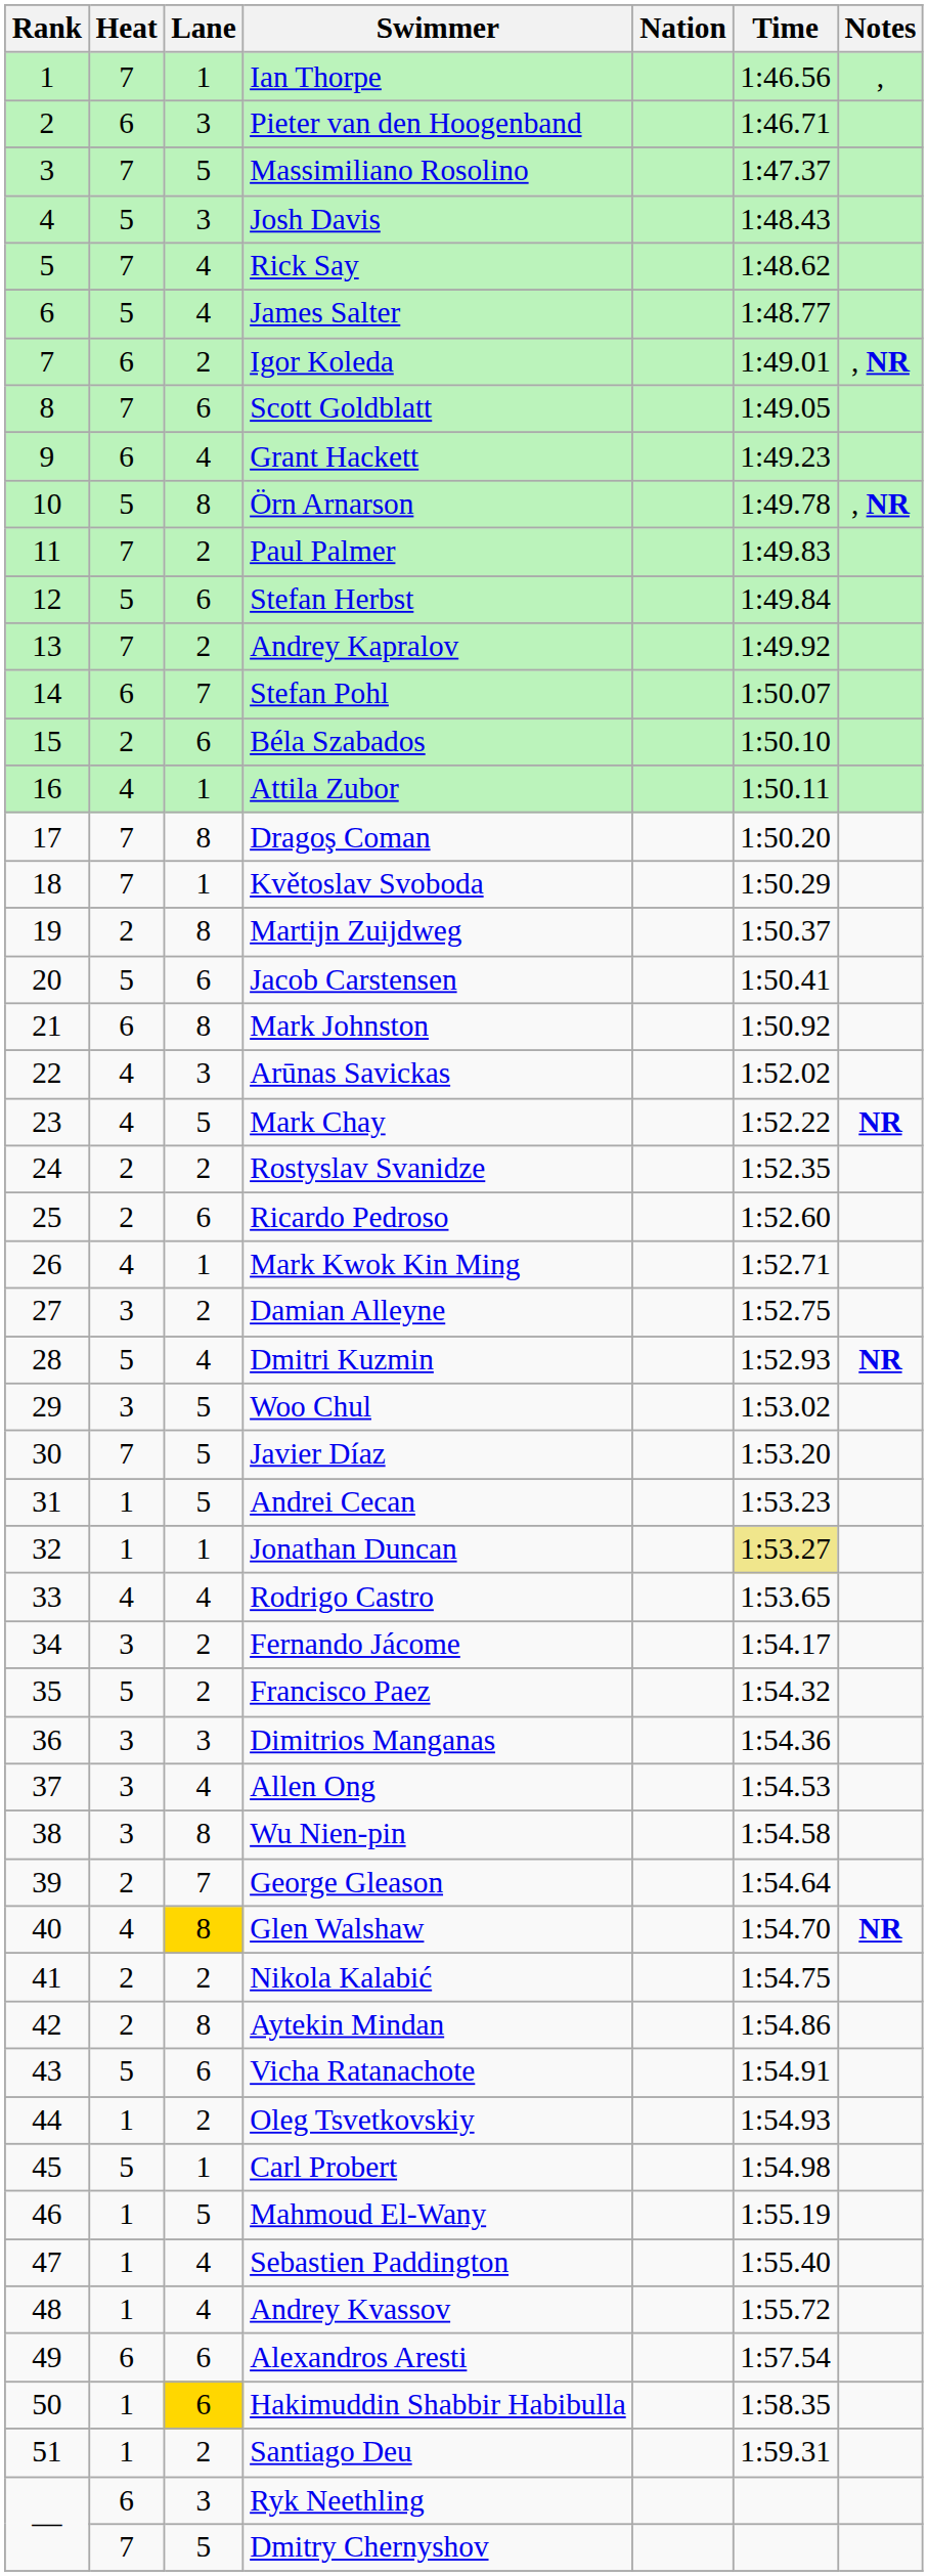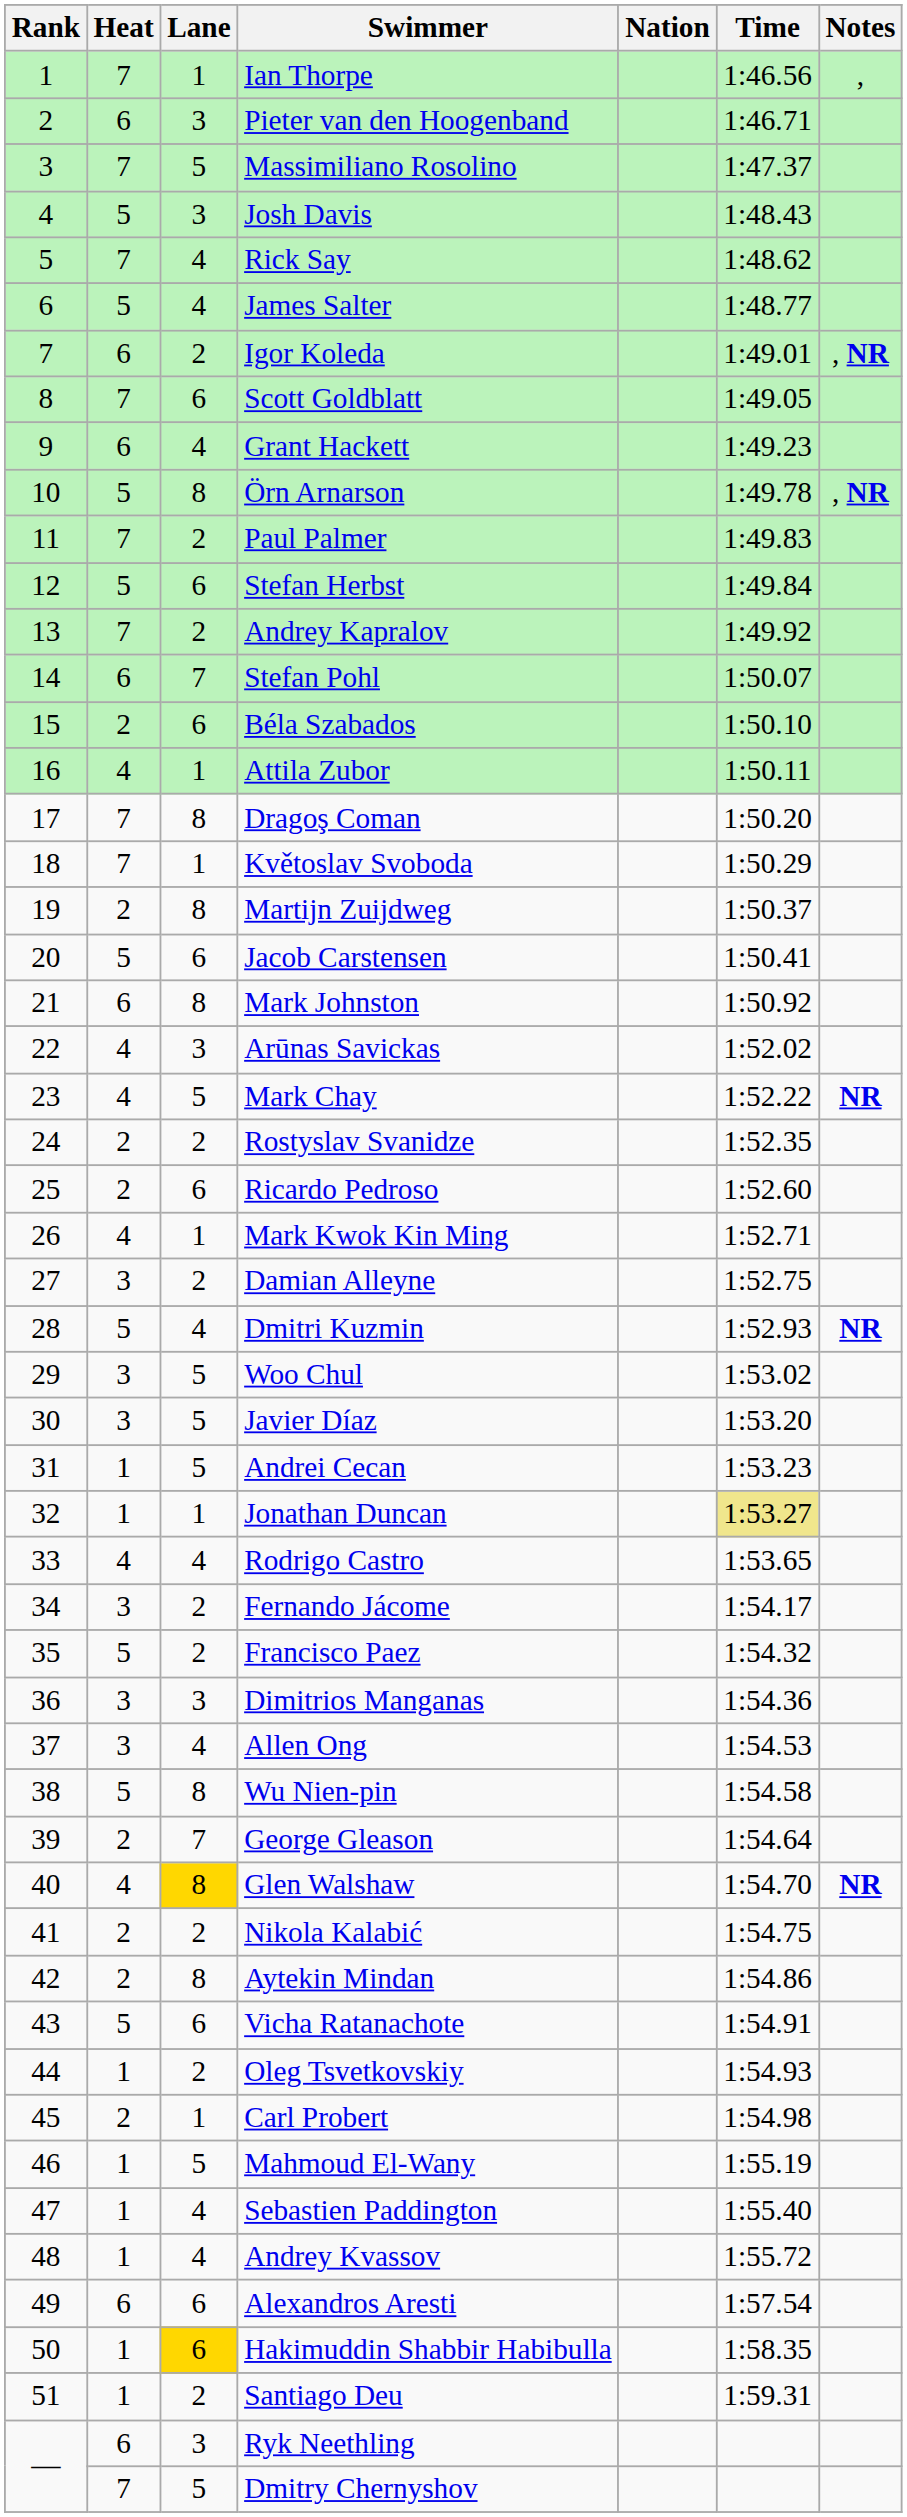Javier Díaz | Heat: 7 -> 3
Wu Nien-pin | Heat: 3 -> 5
Carl Probert | Heat: 5 -> 2
